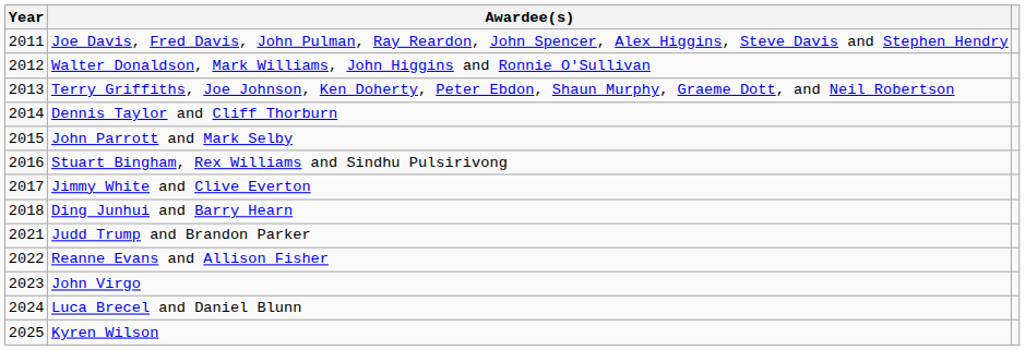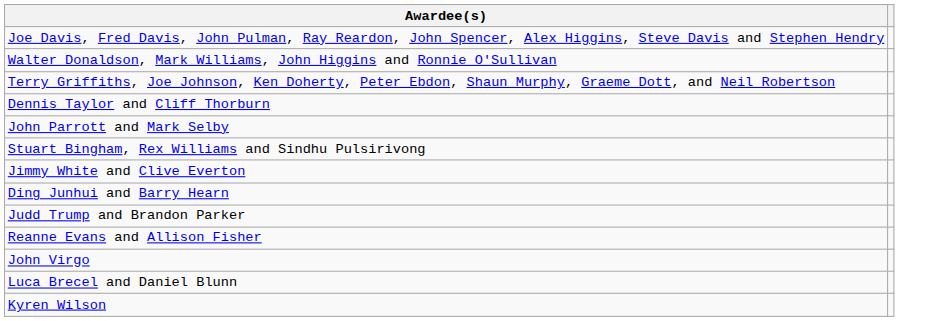- column: Year | 2011 | 2012 | 2013 | 2014 | 2015 | 2016 | 2017 | 2018 | 2021 | 2022 | 2023 | 2024 | 2025
